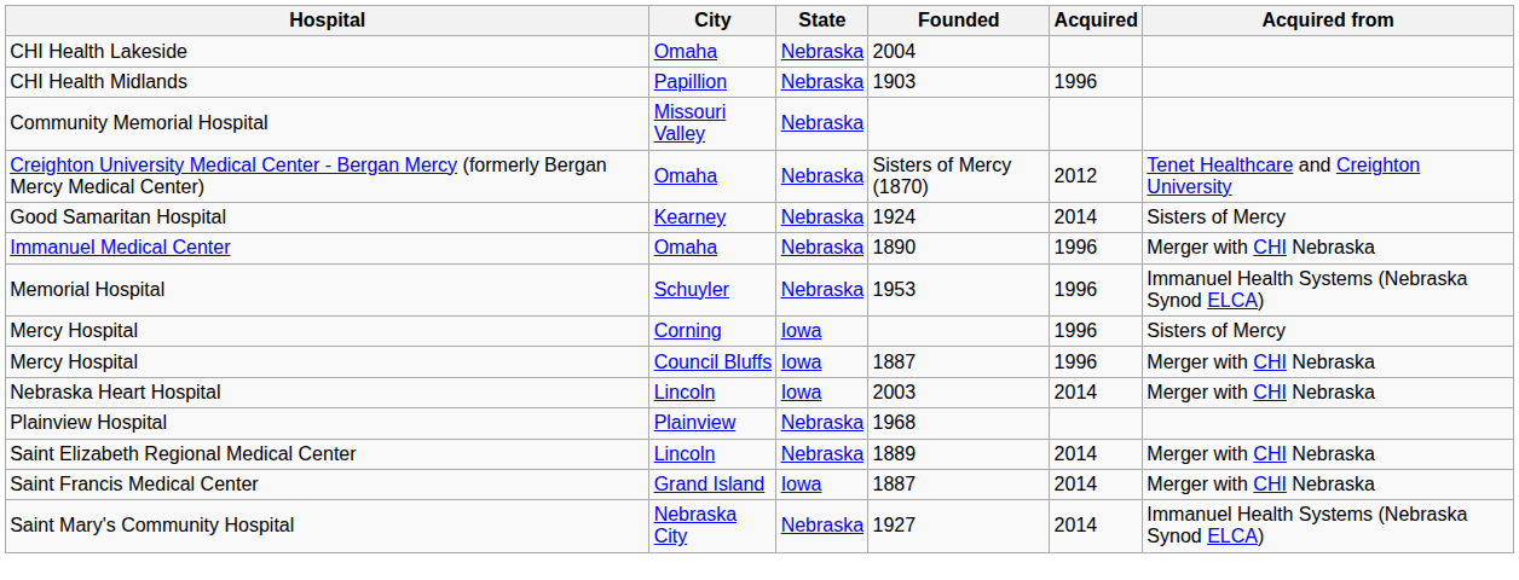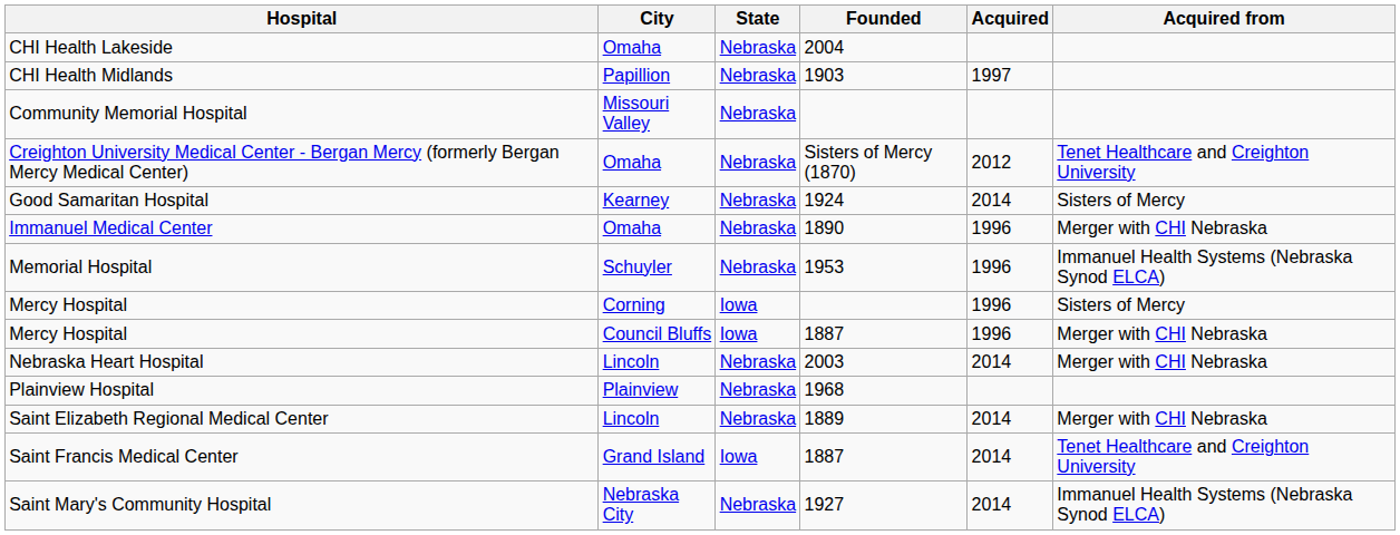CHI Health Midlands | Acquired: 1996 -> 1997
Nebraska Heart Hospital | State: Iowa -> Nebraska
Saint Francis Medical Center | Acquired from: Merger with CHI Nebraska -> Tenet Healthcare and Creighton University
